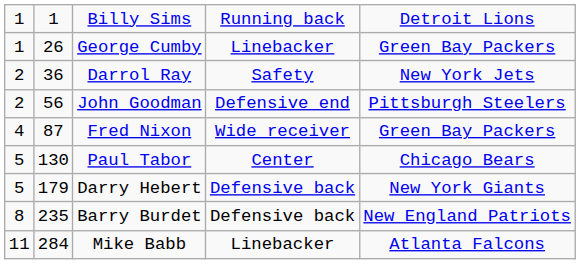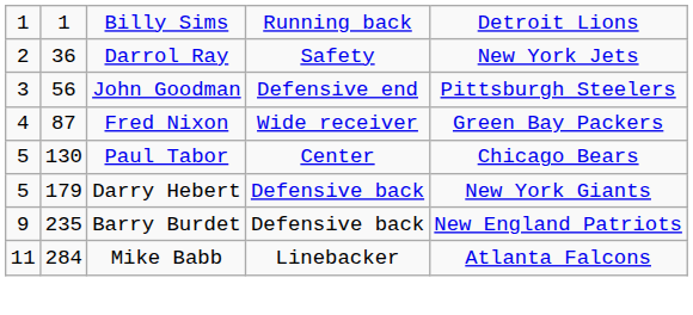- row: 1 | 26 | George Cumby | Linebacker | Green Bay Packers
John Goodman | column 1: 2 -> 3
Barry Burdet | column 1: 8 -> 9
